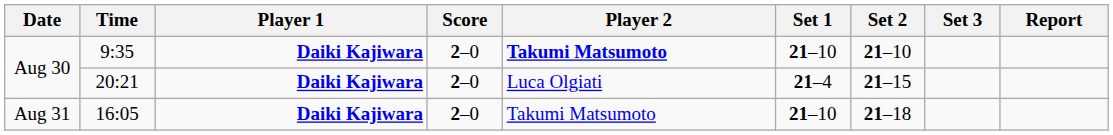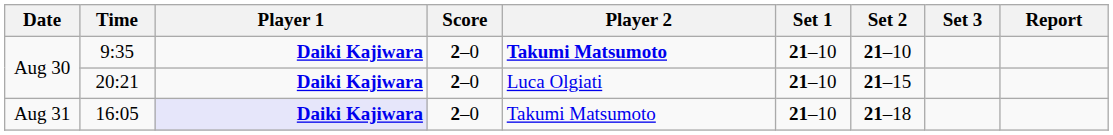20:21 | Set 1: 21–4 -> 21–10
16:05 | Player 1: no background -> lavender background
